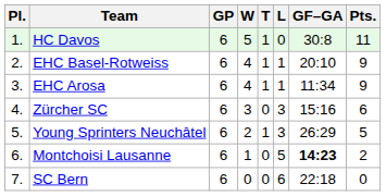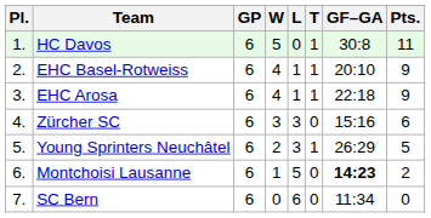columns swapped: T <-> L
EHC Arosa | GF–GA: 11:34 -> 22:18
SC Bern | GF–GA: 22:18 -> 11:34
